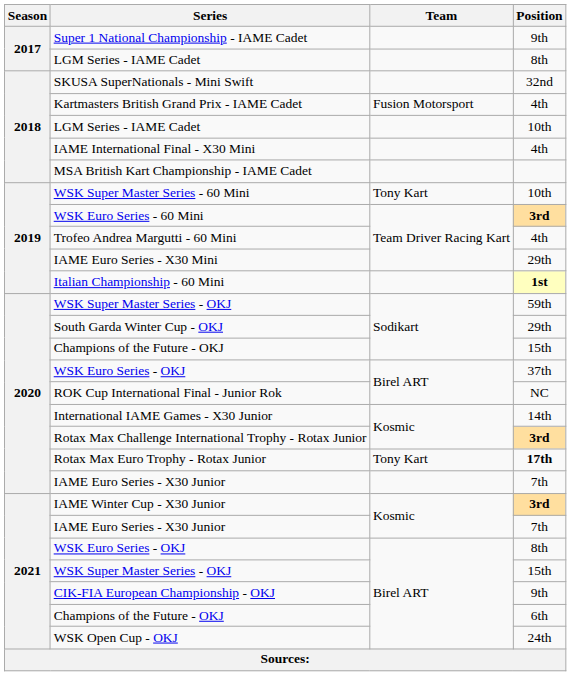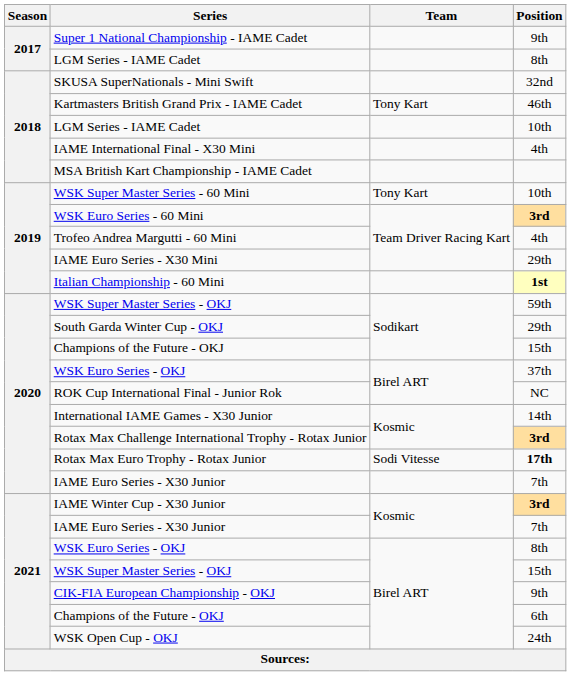Kartmasters British Grand Prix - IAME Cadet | Team: Fusion Motorsport -> Tony Kart
Kartmasters British Grand Prix - IAME Cadet | Position: 4th -> 46th
Rotax Max Euro Trophy - Rotax Junior | Team: Tony Kart -> Sodi Vitesse
